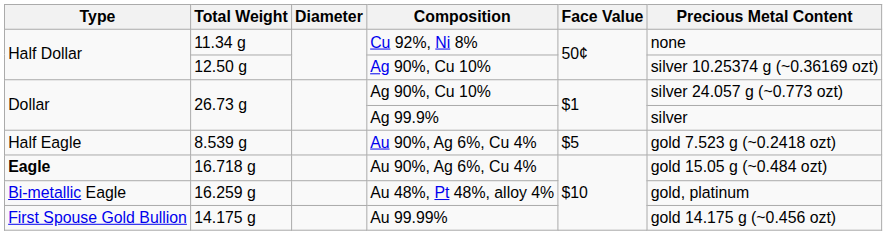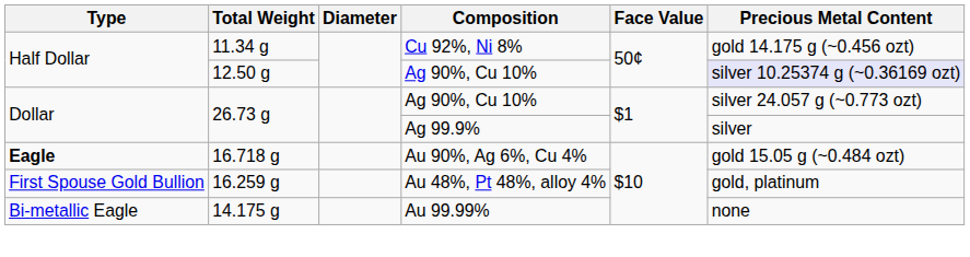11.34 g | Precious Metal Content: none -> gold 14.175 g (~0.456 ozt)
12.50 g | Precious Metal Content: no background -> lavender background
- row: Half Eagle | 8.539 g | Au 90%, Ag 6%, Cu 4% | $5 | gold 7.523 g (~0.2418 ozt)
16.259 g | Type: Bi-metallic Eagle -> First Spouse Gold Bullion
14.175 g | Type: First Spouse Gold Bullion -> Bi-metallic Eagle
14.175 g | Precious Metal Content: gold 14.175 g (~0.456 ozt) -> none
